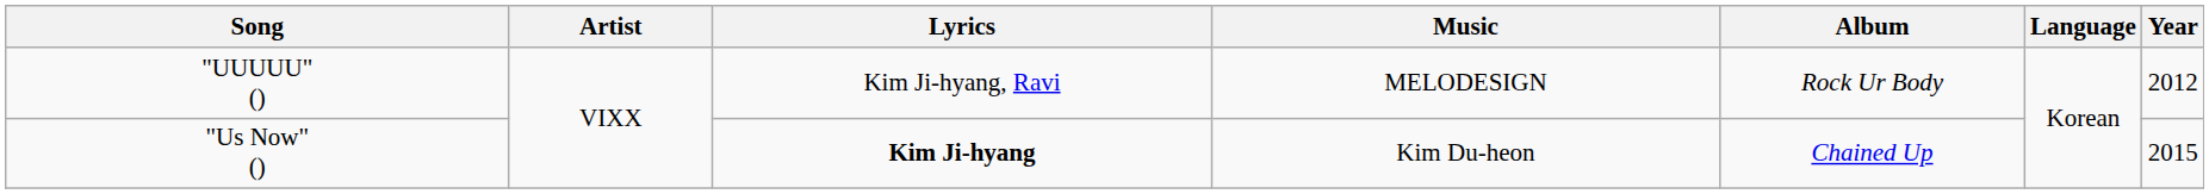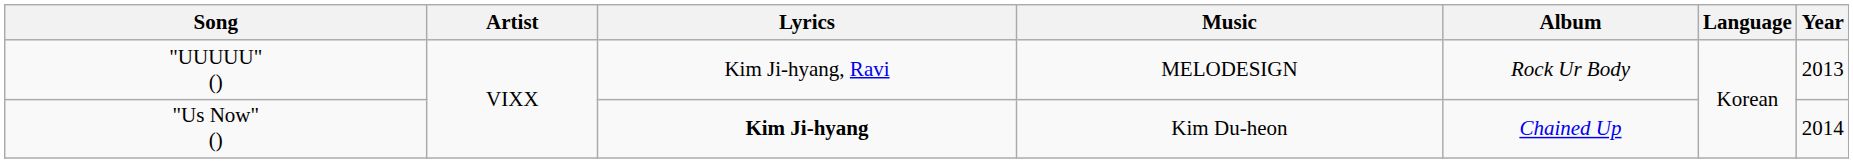"UUUUU" () | Year: 2012 -> 2013
"Us Now" () | Year: 2015 -> 2014
